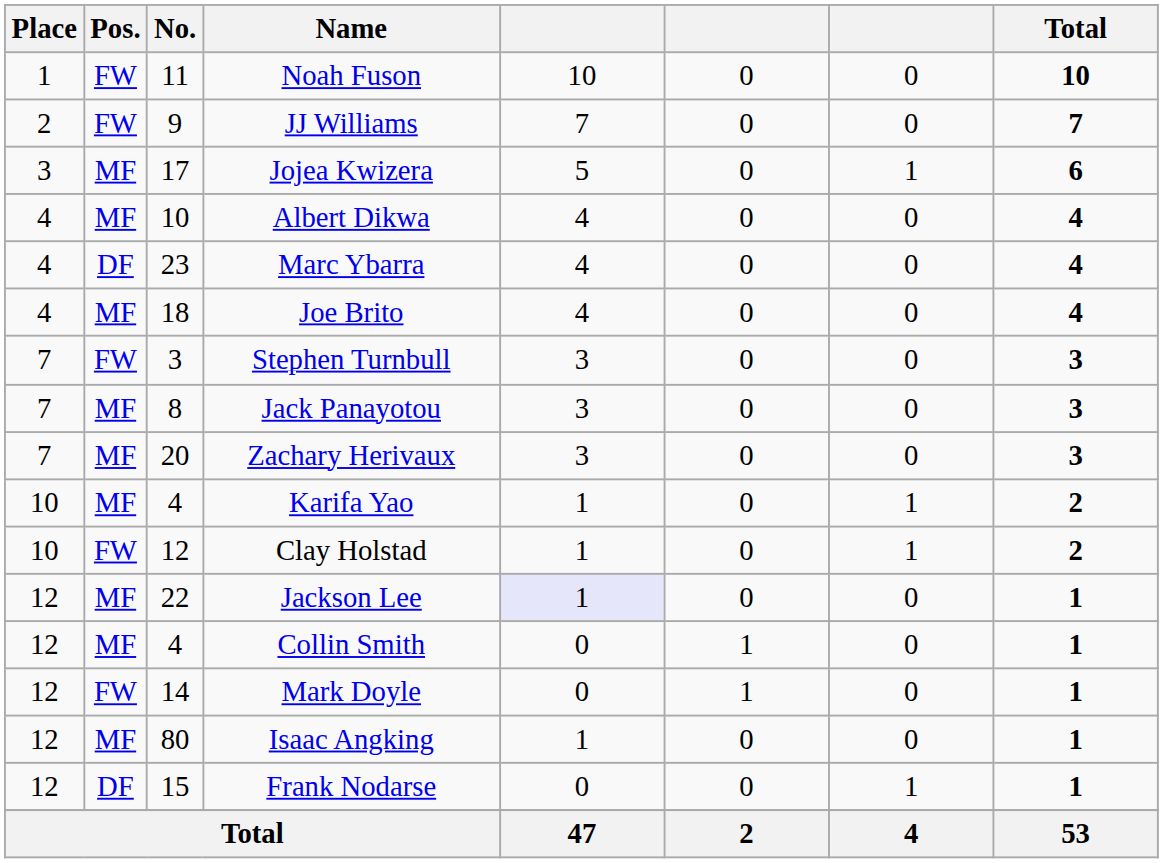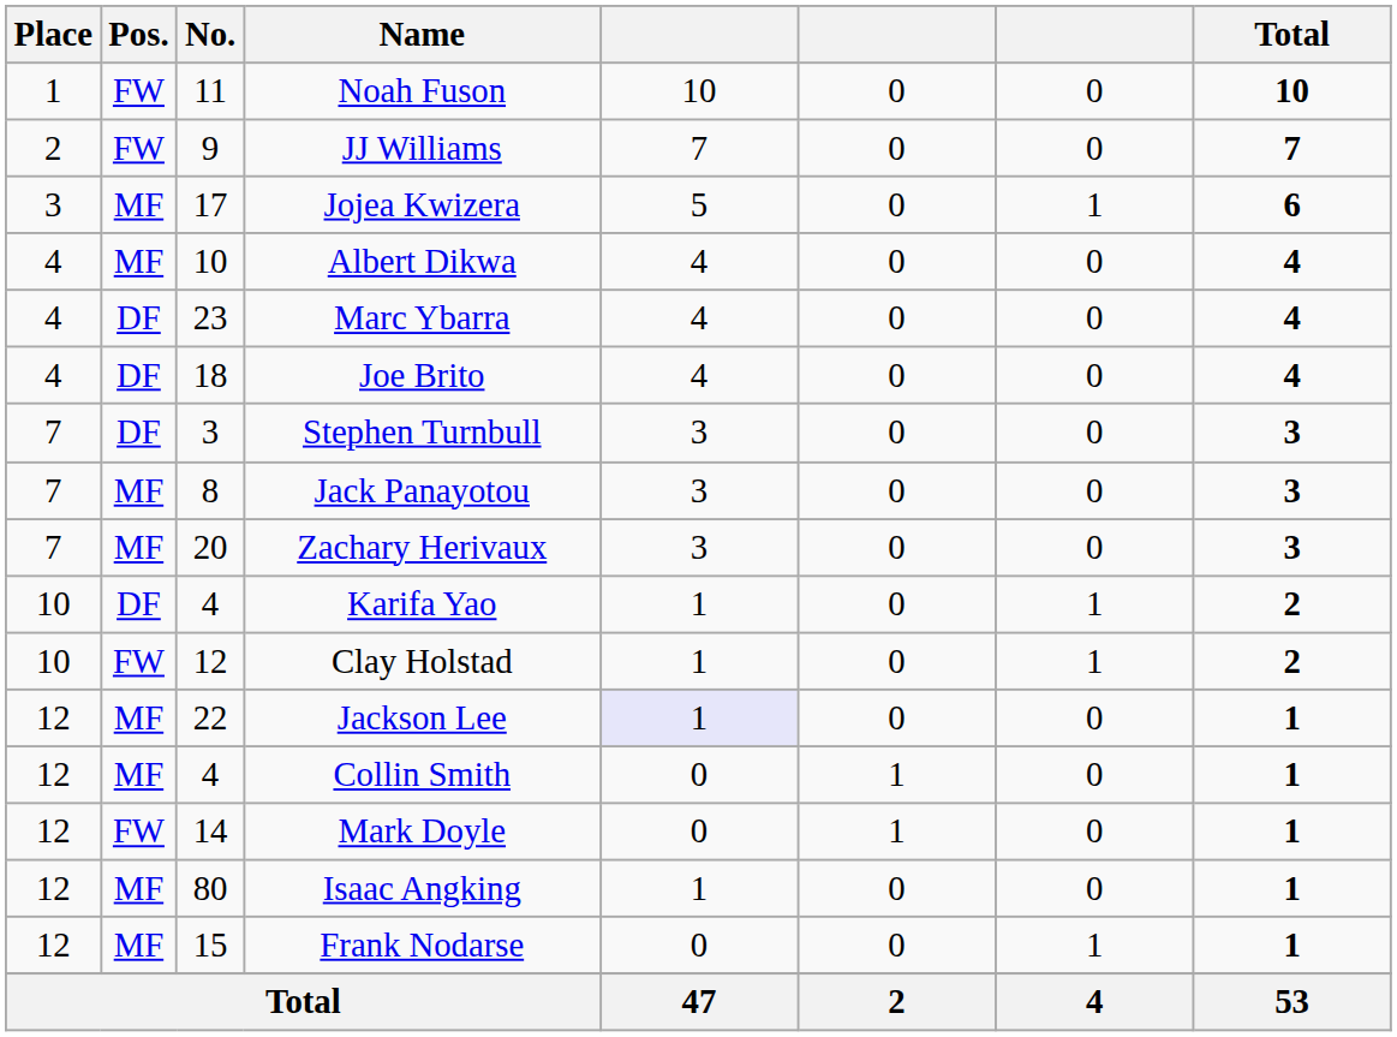Joe Brito | Pos.: MF -> DF
Stephen Turnbull | Pos.: FW -> DF
Karifa Yao | Pos.: MF -> DF
Frank Nodarse | Pos.: DF -> MF
